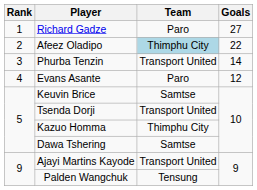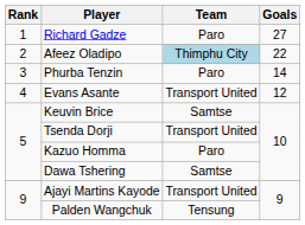Phurba Tenzin | Team: Transport United -> Paro
Evans Asante | Team: Paro -> Transport United
Kazuo Homma | Team: Thimphu City -> Paro
